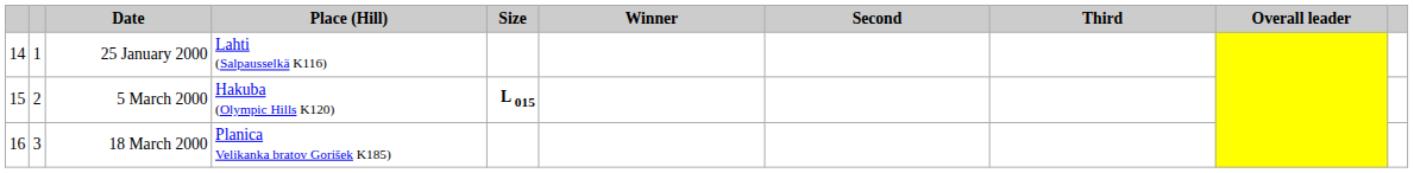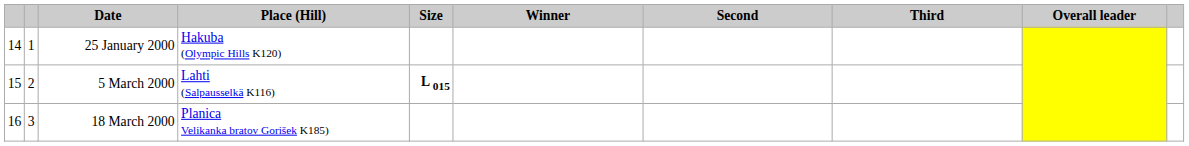25 January 2000 | Place (Hill): Lahti (Salpausselkä K116) -> Hakuba (Olympic Hills K120)
5 March 2000 | Place (Hill): Hakuba (Olympic Hills K120) -> Lahti (Salpausselkä K116)
